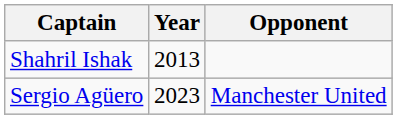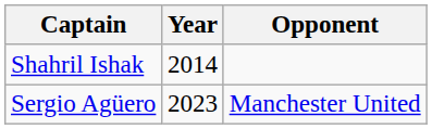Shahril Ishak | Year: 2013 -> 2014
